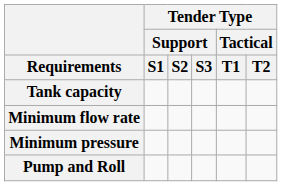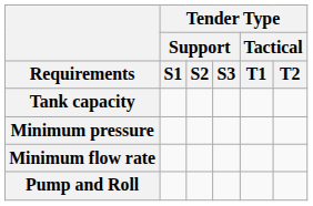rows swapped: Minimum flow rate <-> Minimum pressure
